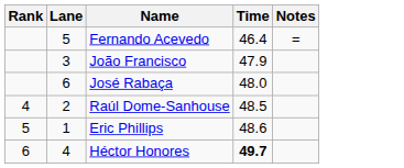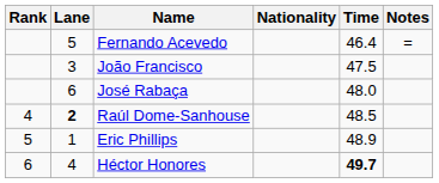+ column: Nationality
João Francisco | Time: 47.9 -> 47.5
Raúl Dome-Sanhouse | Lane: normal -> bold
Eric Phillips | Time: 48.6 -> 48.9
